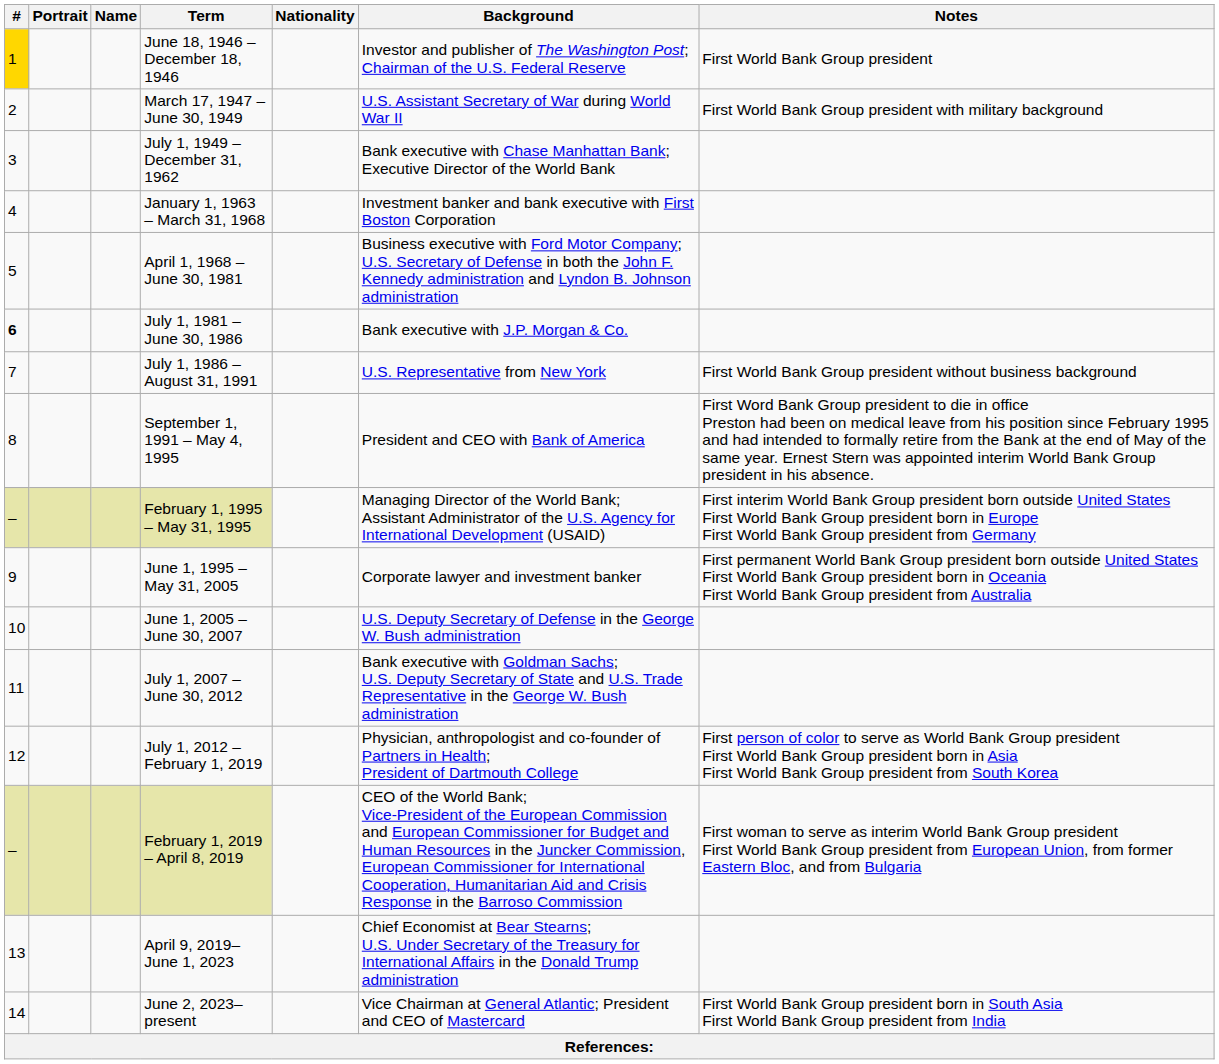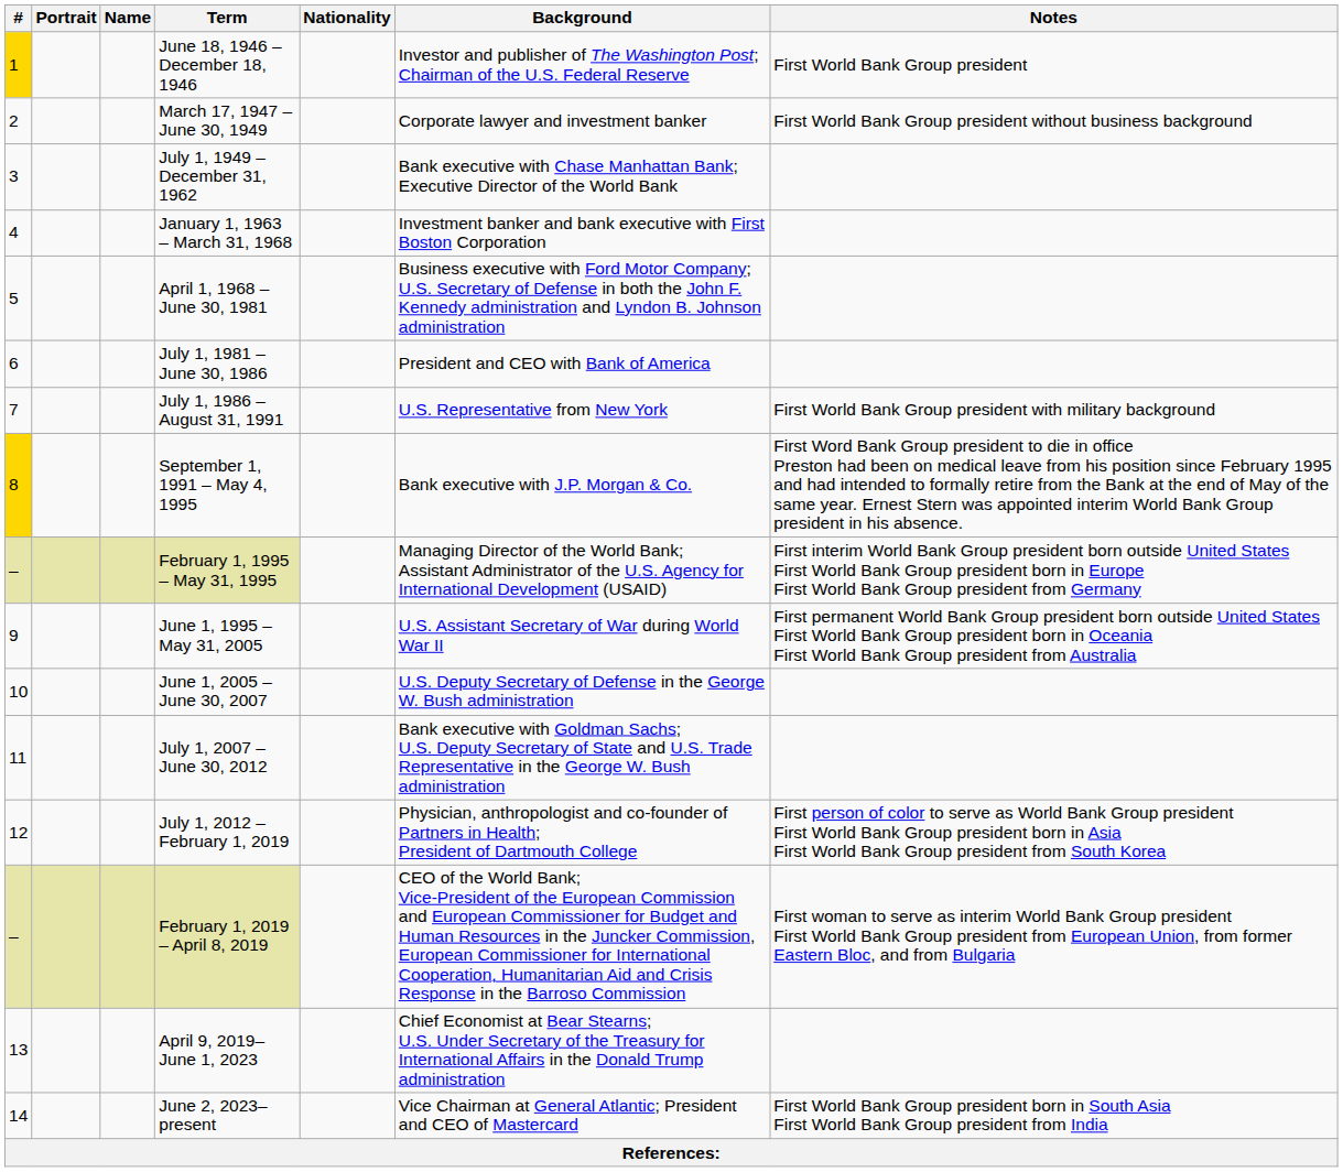March 17, 1947 – June 30, 1949 | Background: U.S. Assistant Secretary of War during World War II -> Corporate lawyer and investment banker
March 17, 1947 – June 30, 1949 | Notes: First World Bank Group president with military background -> First World Bank Group president without business background
July 1, 1981 – June 30, 1986 | #: bold -> normal
July 1, 1981 – June 30, 1986 | Background: Bank executive with J.P. Morgan & Co. -> President and CEO with Bank of America
July 1, 1986 – August 31, 1991 | Notes: First World Bank Group president without business background -> First World Bank Group president with military background
September 1, 1991 – May 4, 1995 | #: no background -> gold background
September 1, 1991 – May 4, 1995 | Background: President and CEO with Bank of America -> Bank executive with J.P. Morgan & Co.
June 1, 1995 – May 31, 2005 | Background: Corporate lawyer and investment banker -> U.S. Assistant Secretary of War during World War II
